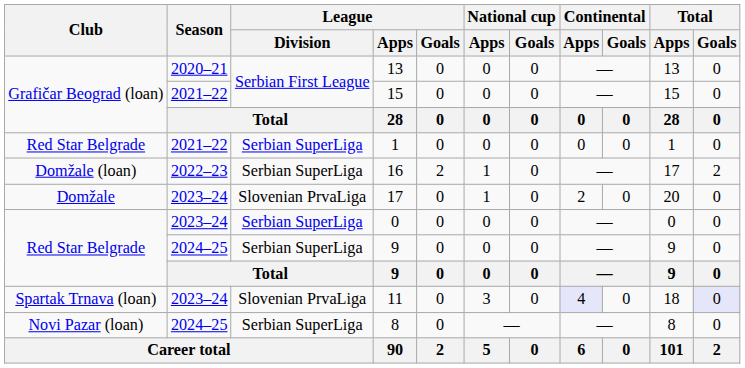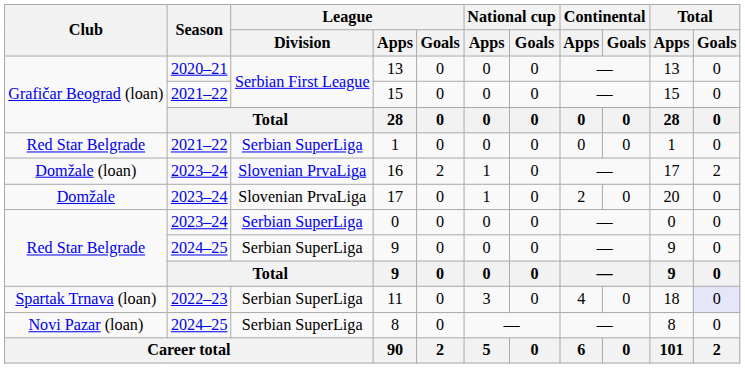16 | Season: 2022–23 -> 2023–24
16 | League / Division: Serbian SuperLiga -> Slovenian PrvaLiga
11 | Season: 2023–24 -> 2022–23
11 | League / Division: Slovenian PrvaLiga -> Serbian SuperLiga
11 | Continental / Apps: lavender background -> no background
